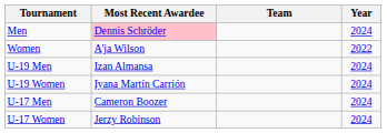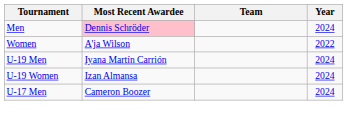U-19 Men | Most Recent Awardee: Izan Almansa -> Iyana Martín Carrión
U-19 Women | Most Recent Awardee: Iyana Martín Carrión -> Izan Almansa
- row: U-17 Women | Jerzy Robinson | 2024
